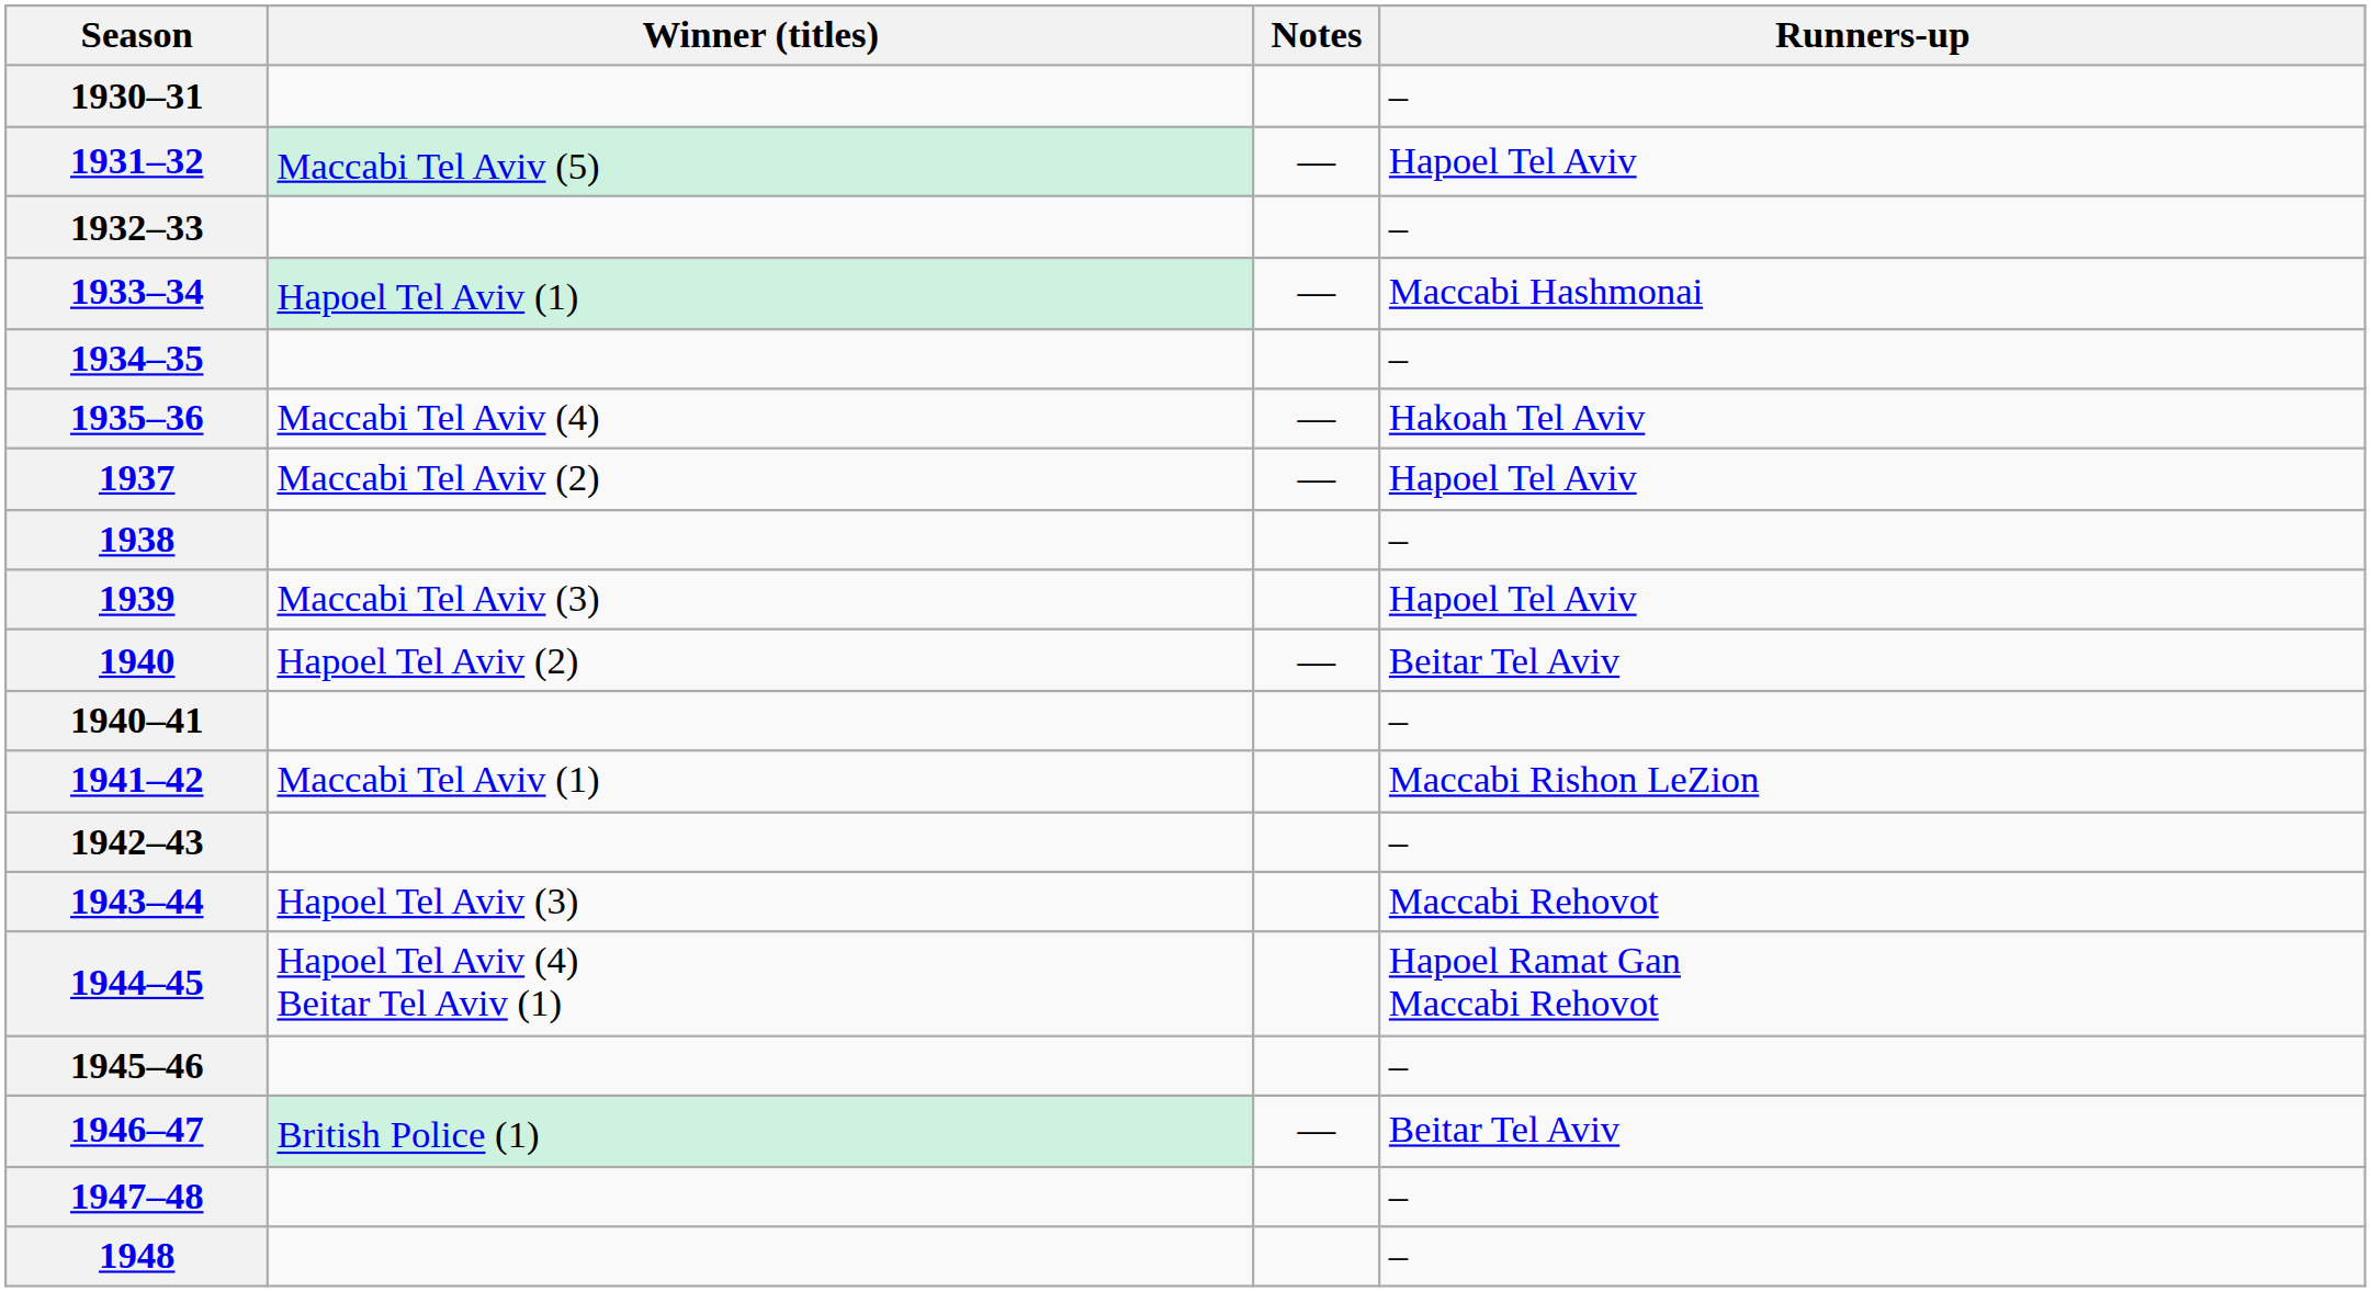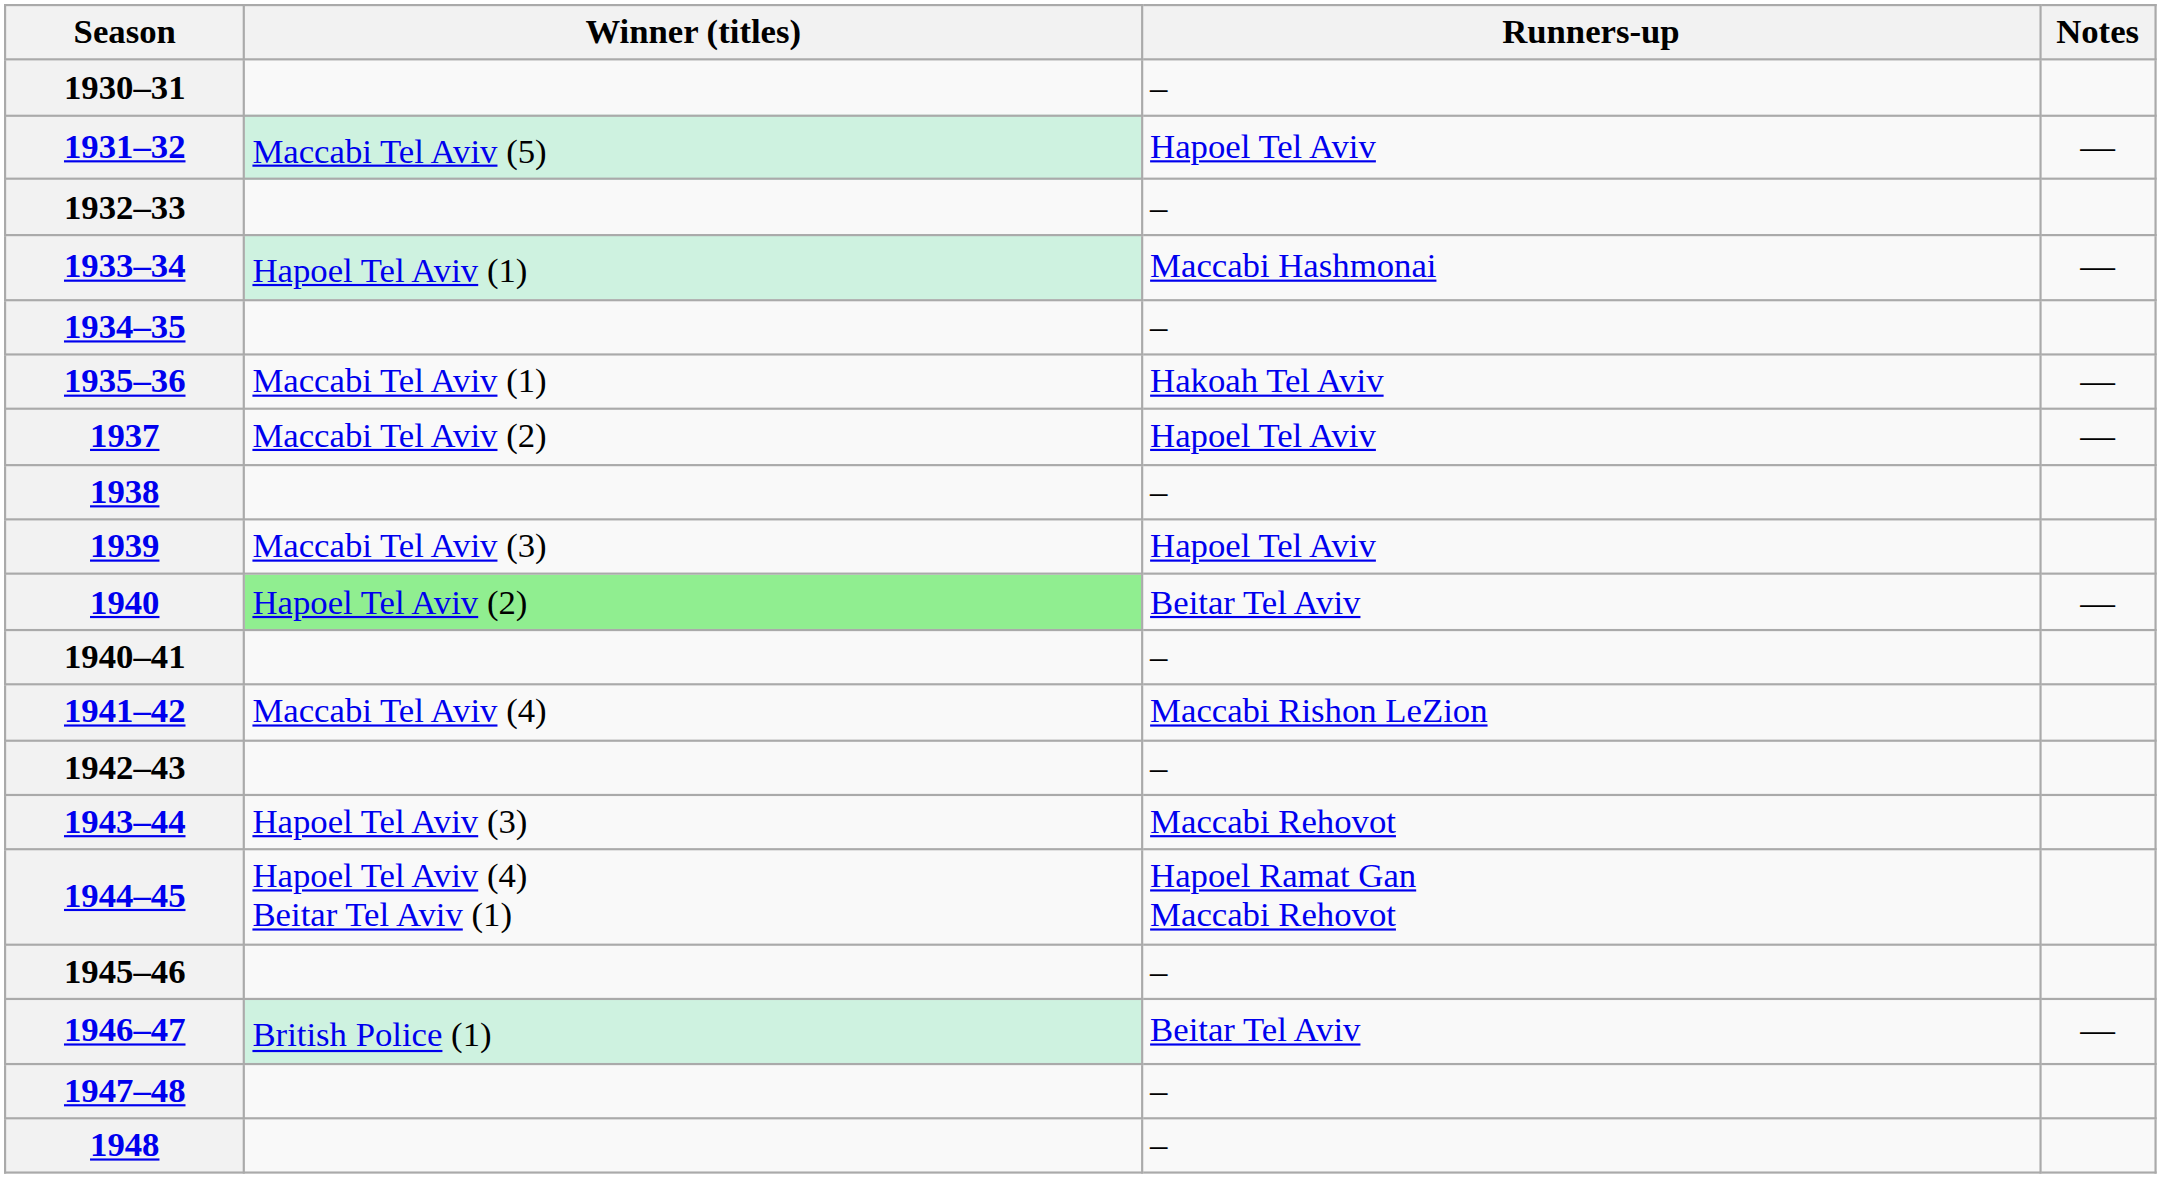columns swapped: Runners-up <-> Notes
1935–36 | Winner (titles): Maccabi Tel Aviv (4) -> Maccabi Tel Aviv (1)
1940 | Winner (titles): no background -> lightgreen background
1941–42 | Winner (titles): Maccabi Tel Aviv (1) -> Maccabi Tel Aviv (4)
